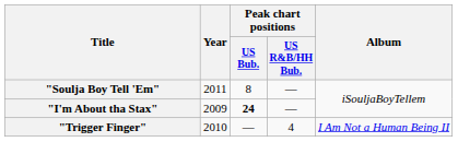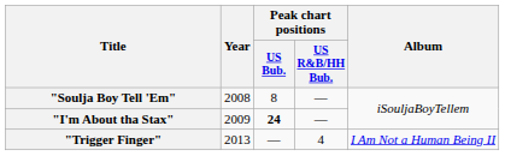"Soulja Boy Tell 'Em" | Year: 2011 -> 2008
"Trigger Finger" | Year: 2010 -> 2013
